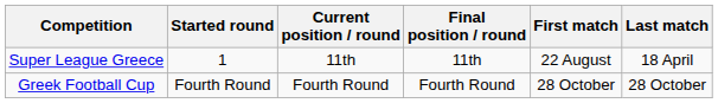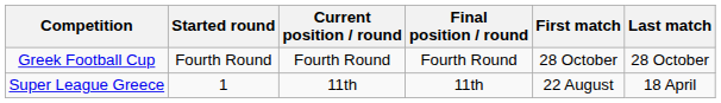rows swapped: Super League Greece <-> Greek Football Cup
